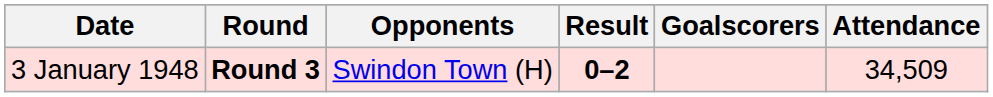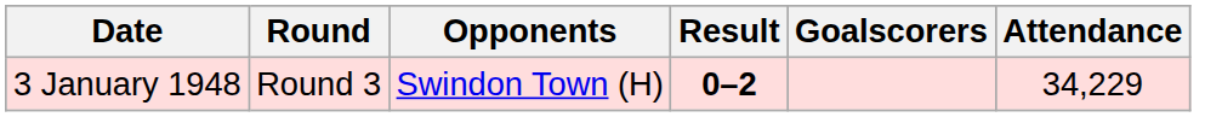3 January 1948 | Round: bold -> normal
3 January 1948 | Attendance: 34,509 -> 34,229
